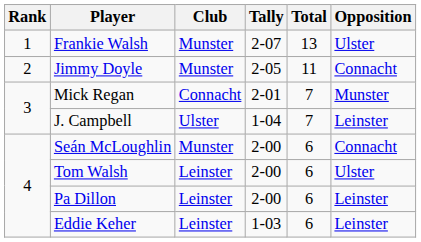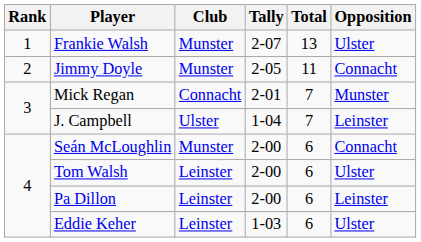Eddie Keher | Opposition: Leinster -> Ulster
